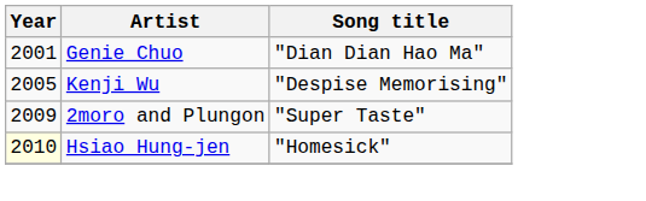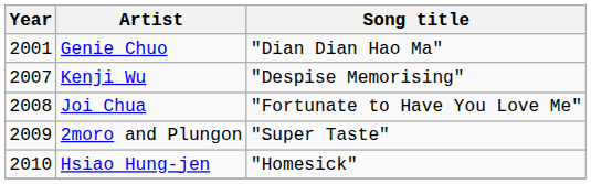Kenji Wu | Year: 2005 -> 2007
+ row: 2008 | Joi Chua | "Fortunate to Have You Love Me"
Hsiao Hung-jen | Year: lightyellow background -> no background
